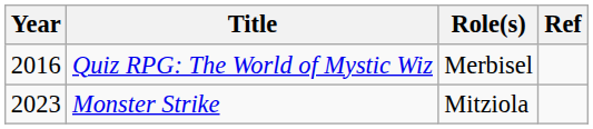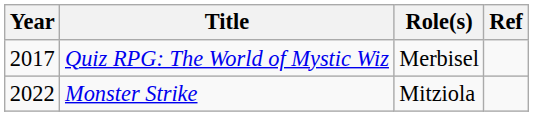Quiz RPG: The World of Mystic Wiz | Year: 2016 -> 2017
Monster Strike | Year: 2023 -> 2022
